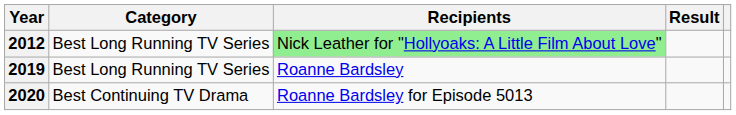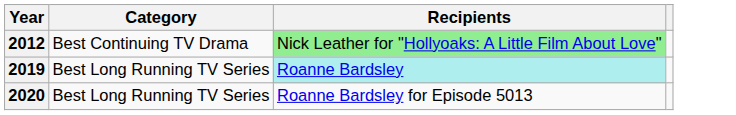- column: Result
2012 | Category: Best Long Running TV Series -> Best Continuing TV Drama
2019 | Recipients: no background -> paleturquoise background
2020 | Category: Best Continuing TV Drama -> Best Long Running TV Series
